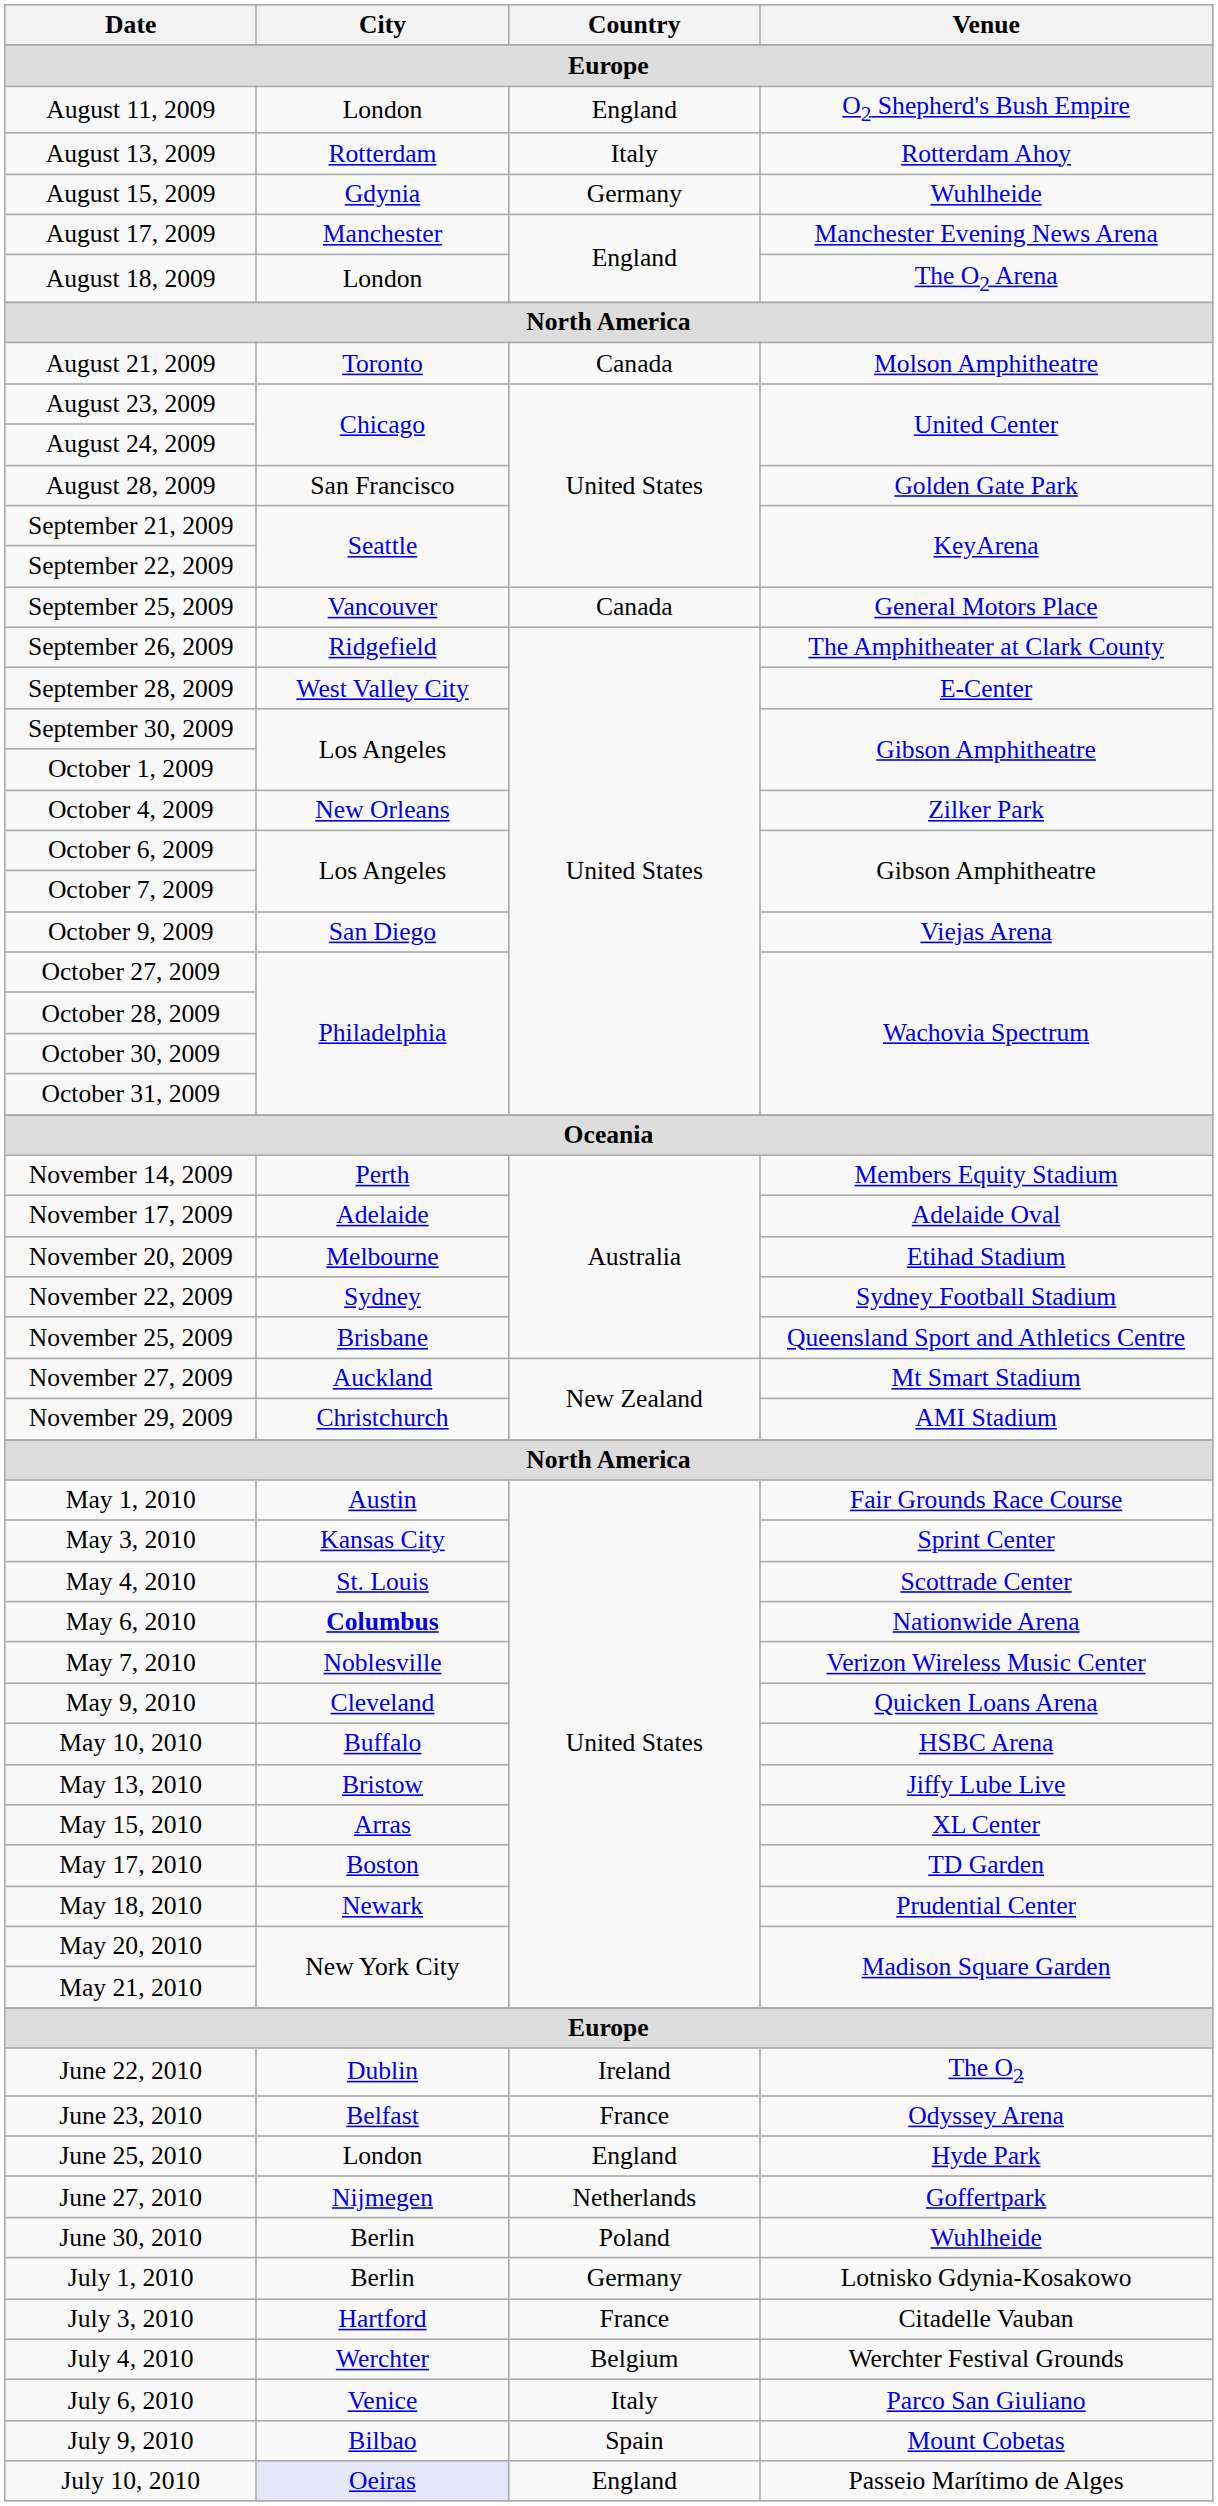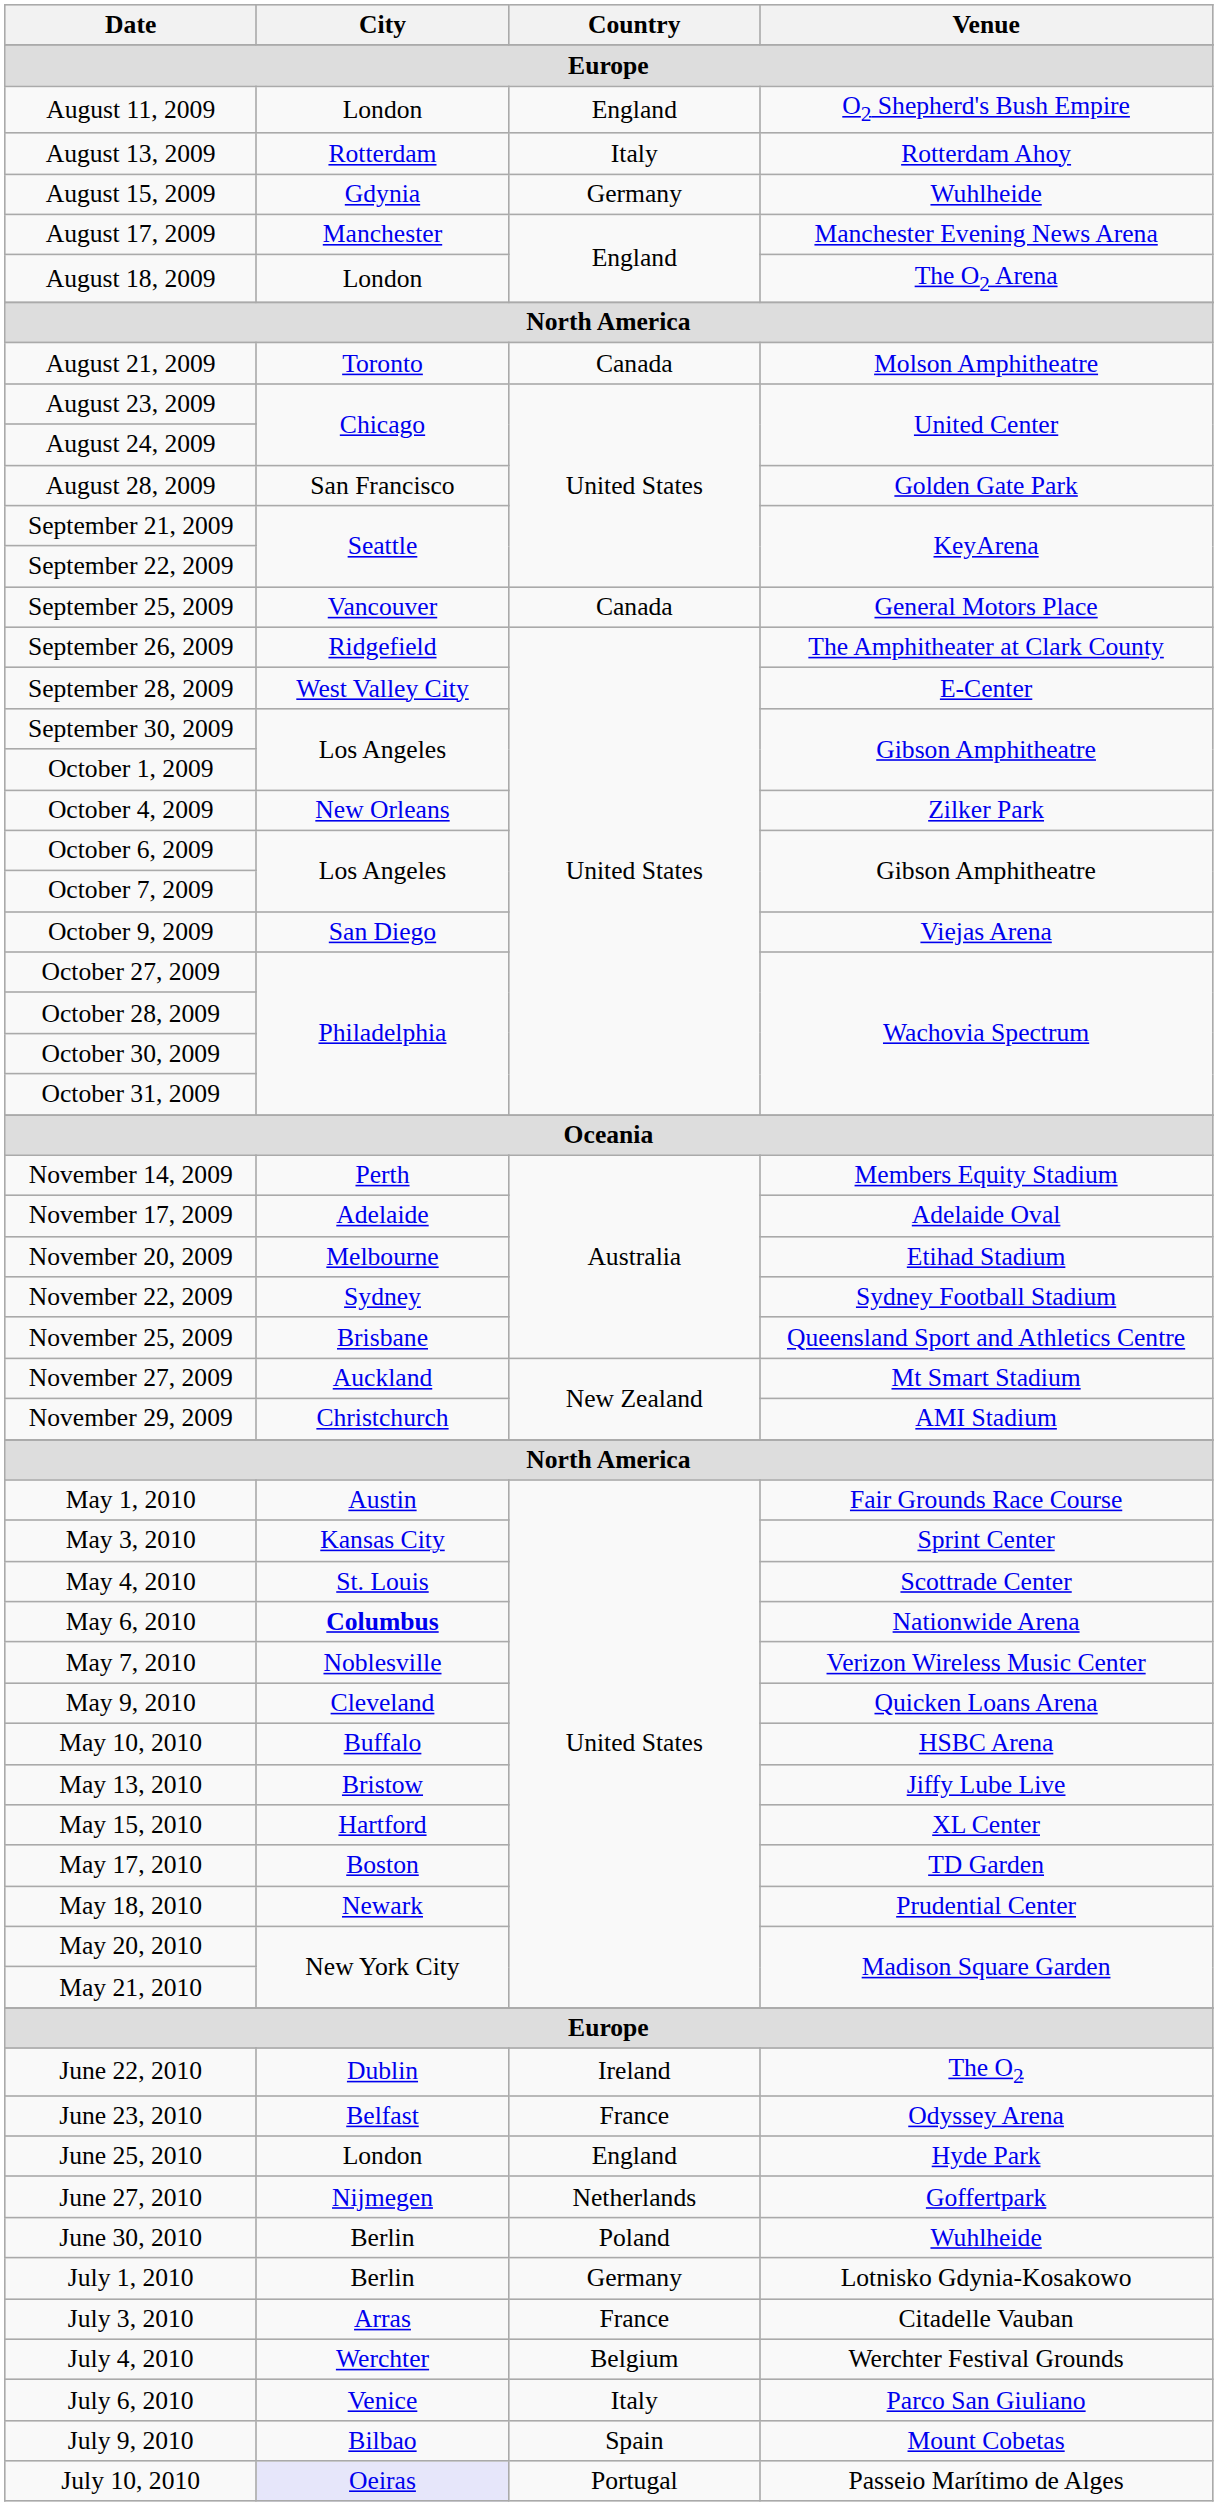May 15, 2010 | City: Arras -> Hartford
July 3, 2010 | City: Hartford -> Arras
July 10, 2010 | Country: England -> Portugal
